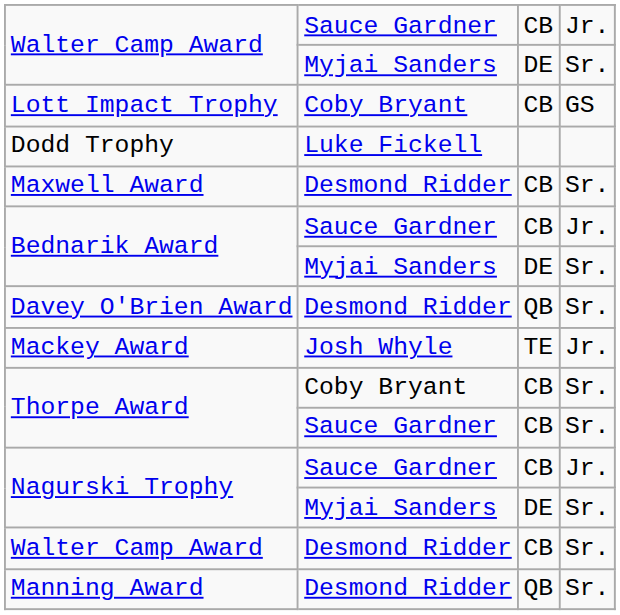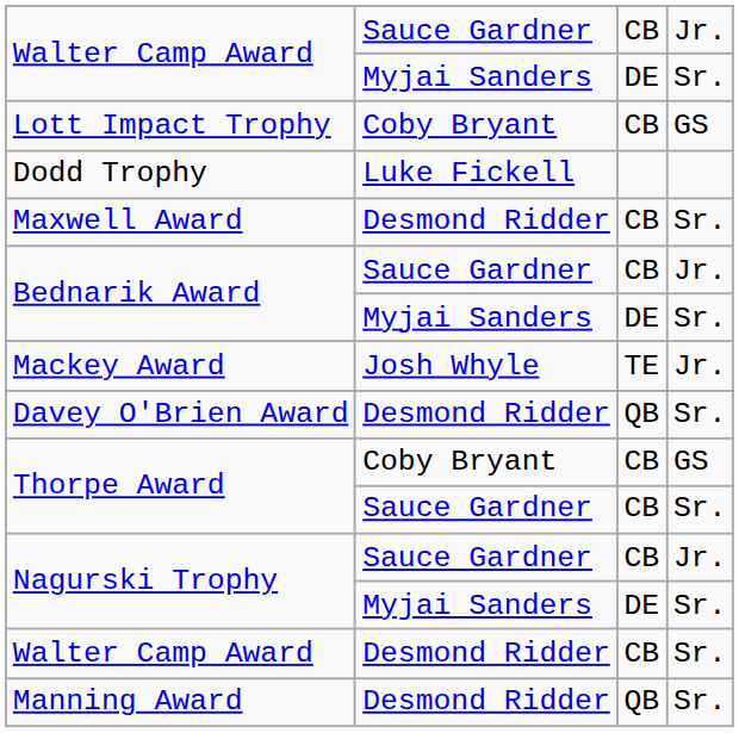rows swapped: Davey O'Brien Award <-> Mackey Award
Thorpe Award / Coby Bryant | column 4: Sr. -> GS
